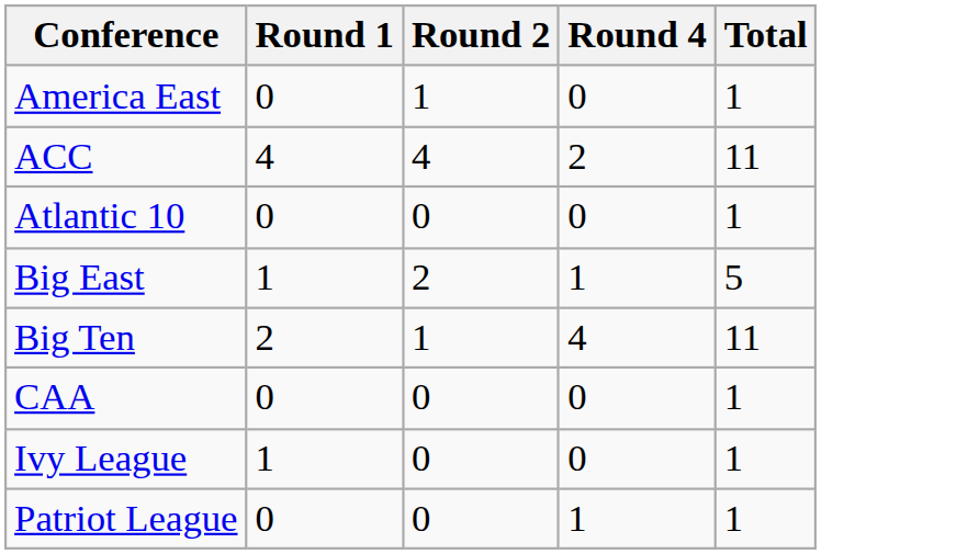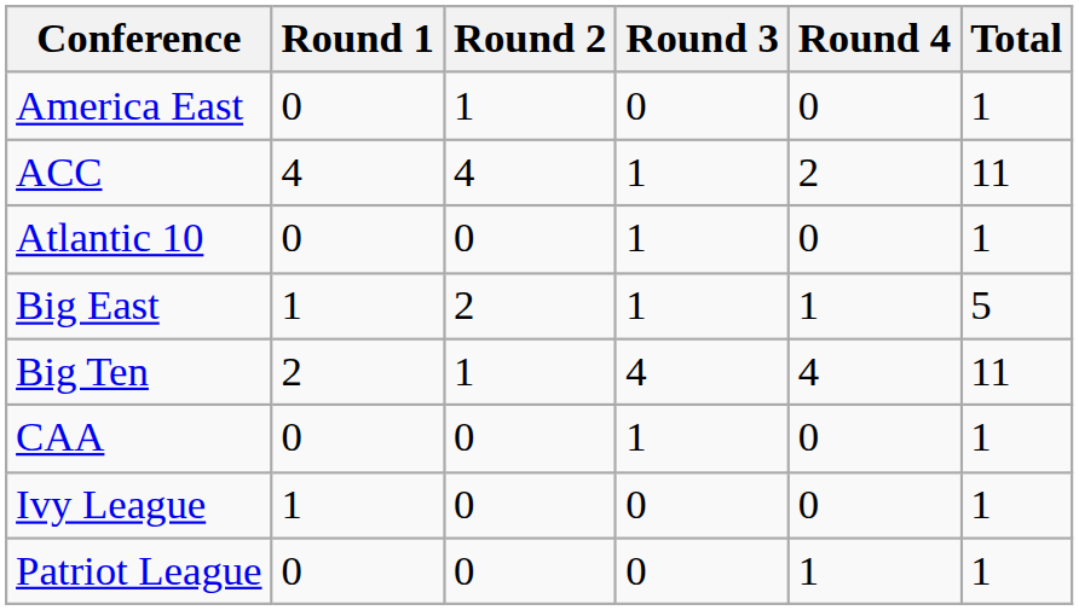+ column: Round 3 | 0 | 1 | 1 | 1 | 4 | 1 | 0 | 0
